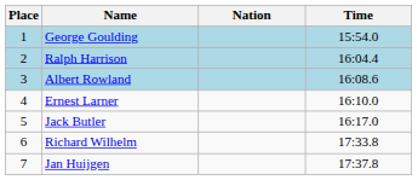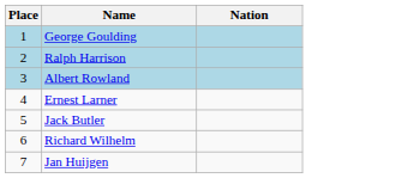- column: Time | 15:54.0 | 16:04.4 | 16:08.6 | 16:10.0 | 16:17.0 | 17:33.8 | 17:37.8
